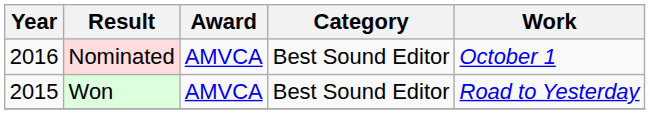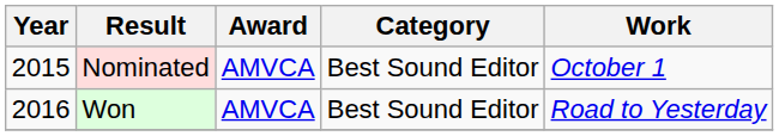Nominated | Year: 2016 -> 2015
Won | Year: 2015 -> 2016
